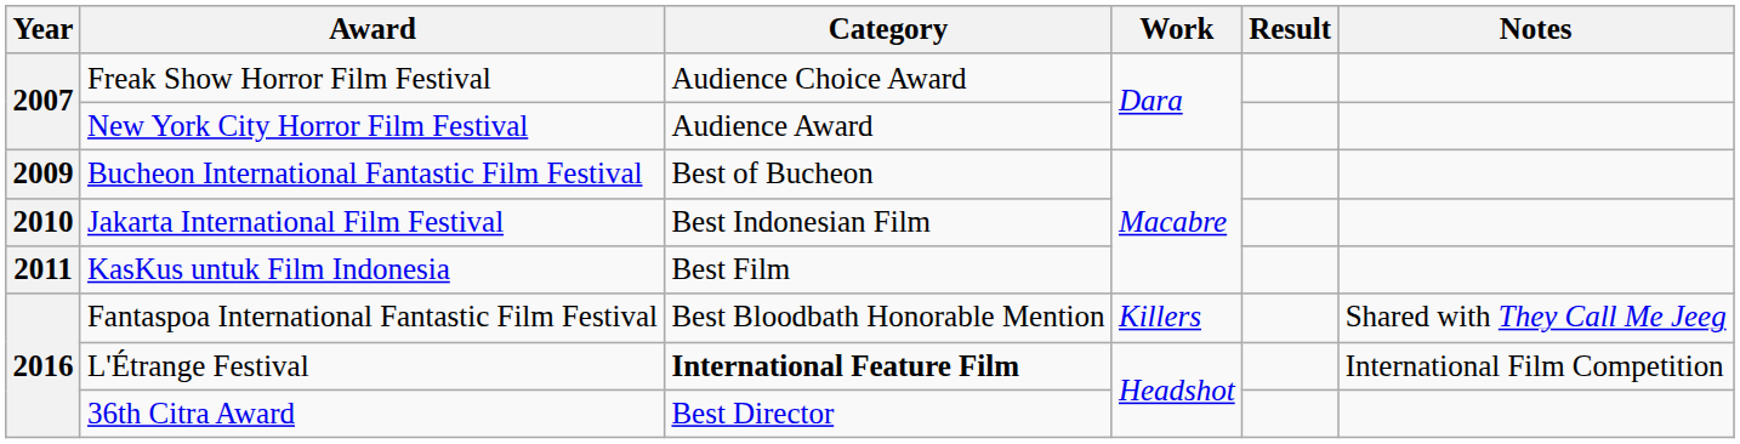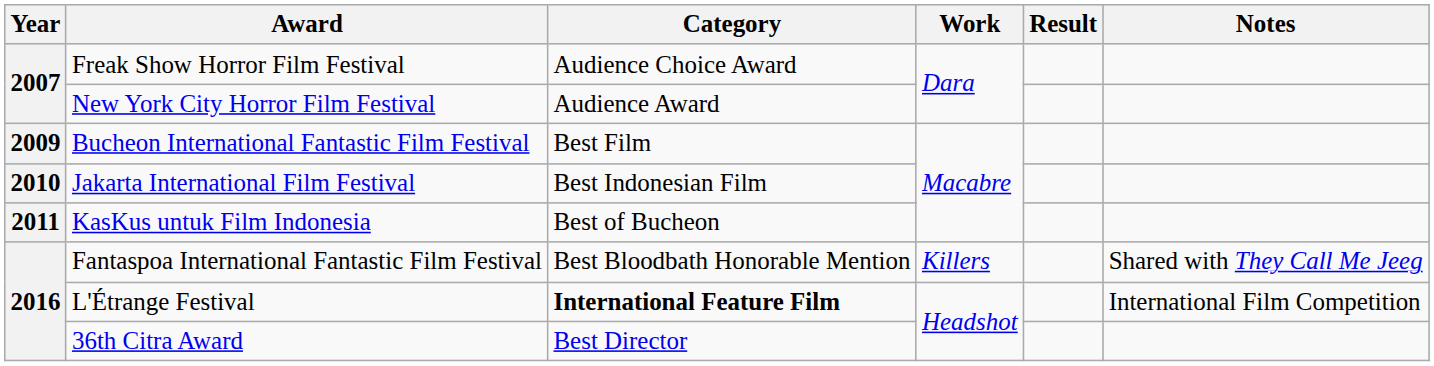Bucheon International Fantastic Film Festival | Category: Best of Bucheon -> Best Film
KasKus untuk Film Indonesia | Category: Best Film -> Best of Bucheon
